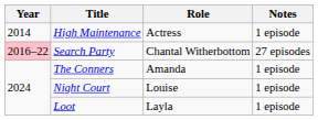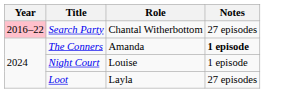- row: 2014 | High Maintenance | Actress | 1 episode
The Conners | Notes: normal -> bold
Loot | Notes: 1 episode -> 27 episodes
